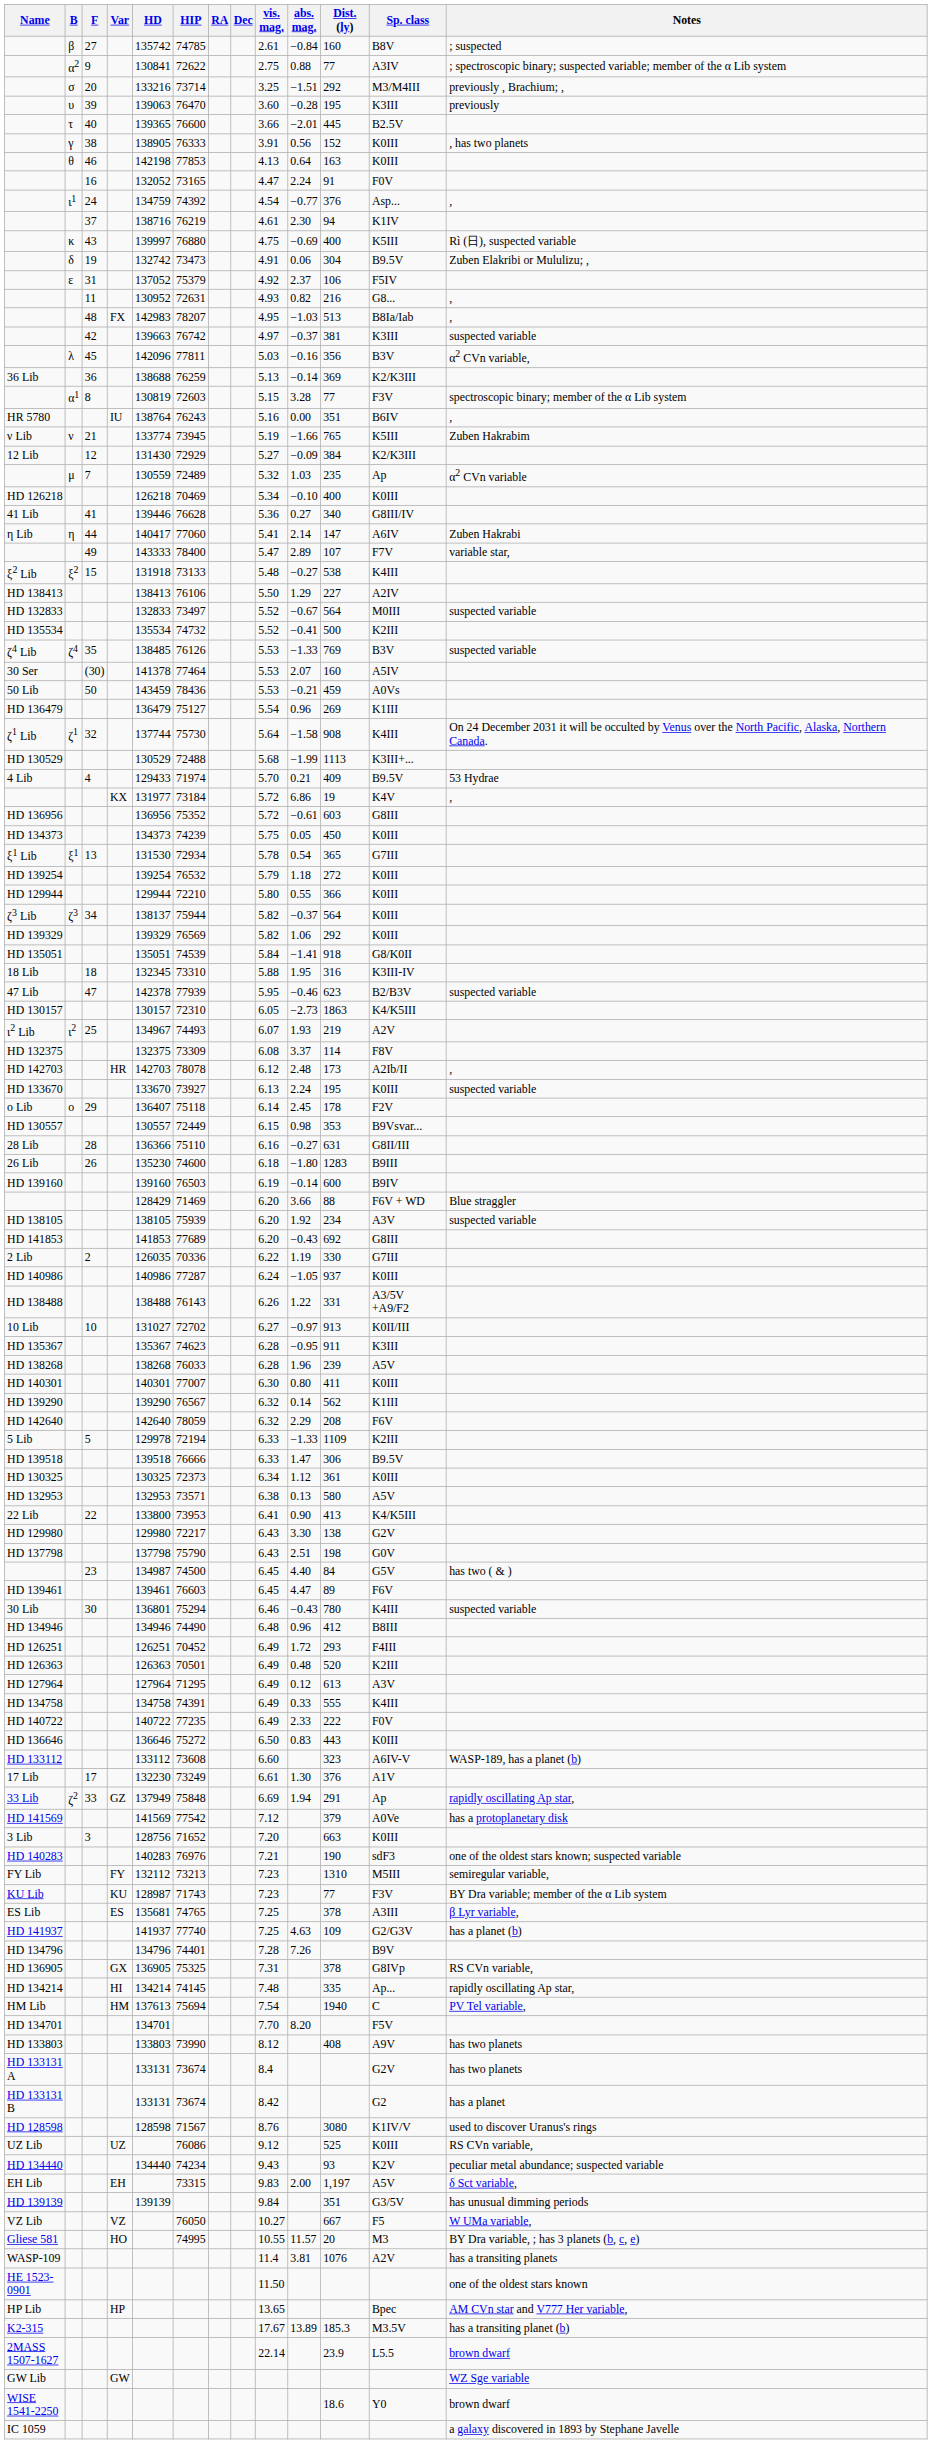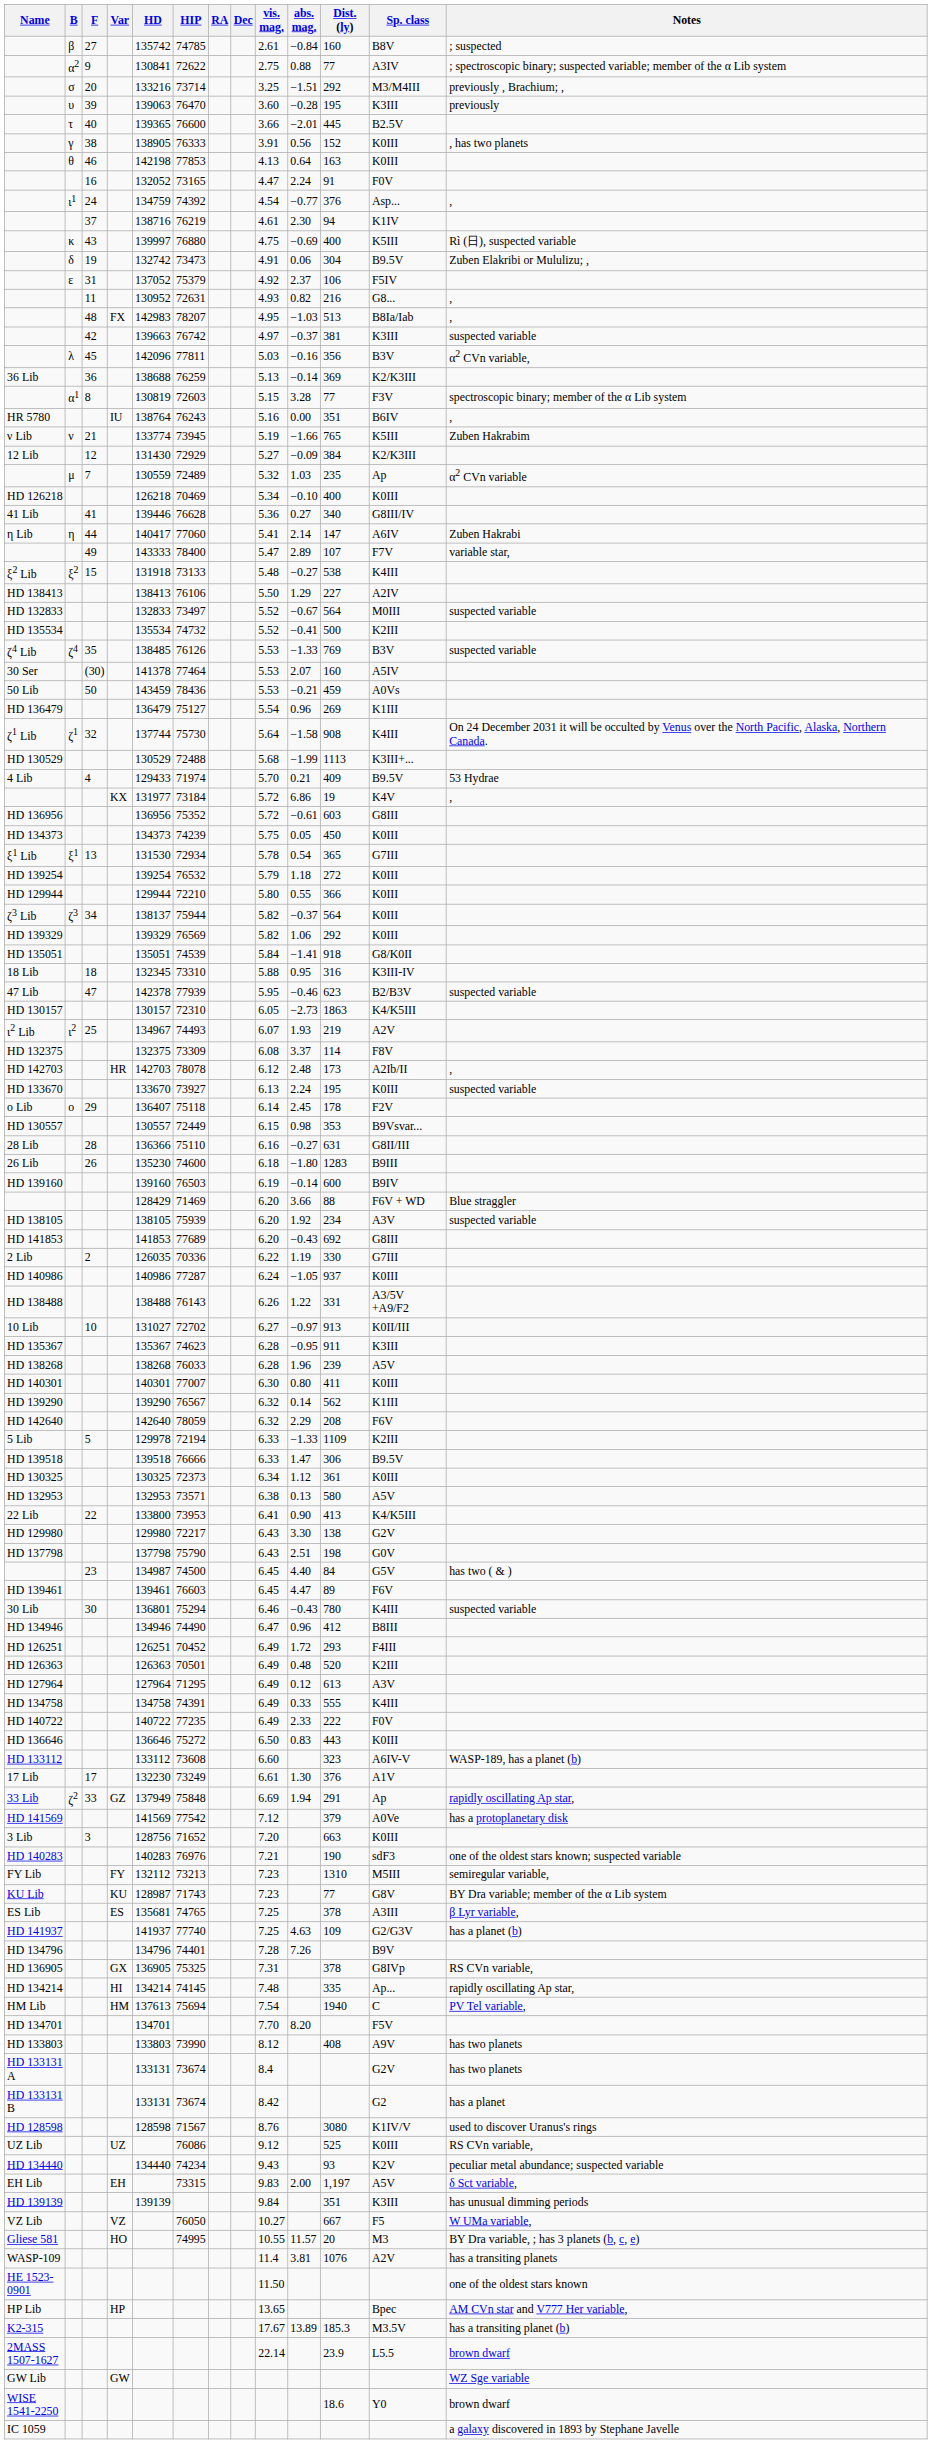18 Lib | abs. mag.: 1.95 -> 0.95
HD 134946 | vis. mag.: 6.48 -> 6.47
KU Lib | Sp. class: F3V -> G8V
HD 139139 | Sp. class: G3/5V -> K3III
